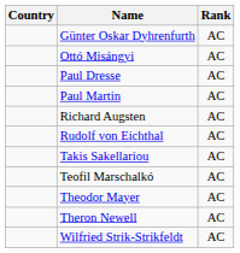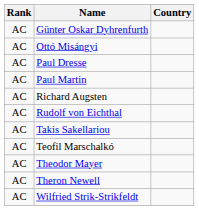columns swapped: Rank <-> Country
